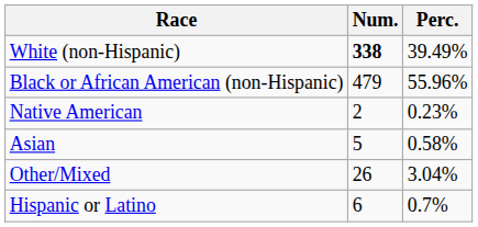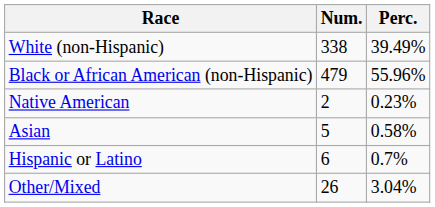White (non-Hispanic) | Num.: bold -> normal
rows swapped: Other/Mixed <-> Hispanic or Latino
